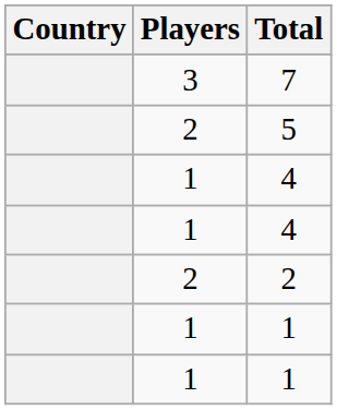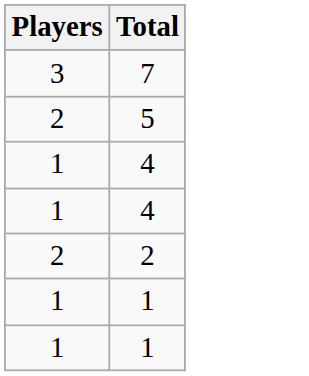- column: Country
